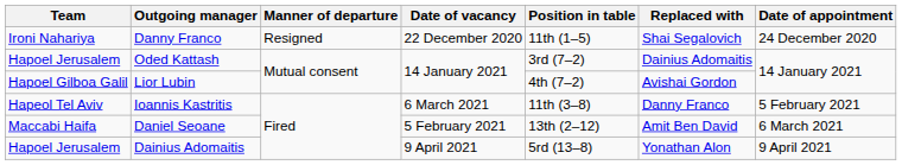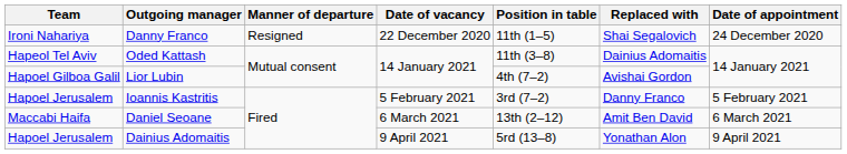Oded Kattash | Team: Hapoel Jerusalem -> Hapeol Tel Aviv
Oded Kattash | Position in table: 3rd (7–2) -> 11th (3–8)
Ioannis Kastritis | Team: Hapeol Tel Aviv -> Hapoel Jerusalem
Ioannis Kastritis | Date of vacancy: 6 March 2021 -> 5 February 2021
Ioannis Kastritis | Position in table: 11th (3–8) -> 3rd (7–2)
Daniel Seoane | Date of vacancy: 5 February 2021 -> 6 March 2021
